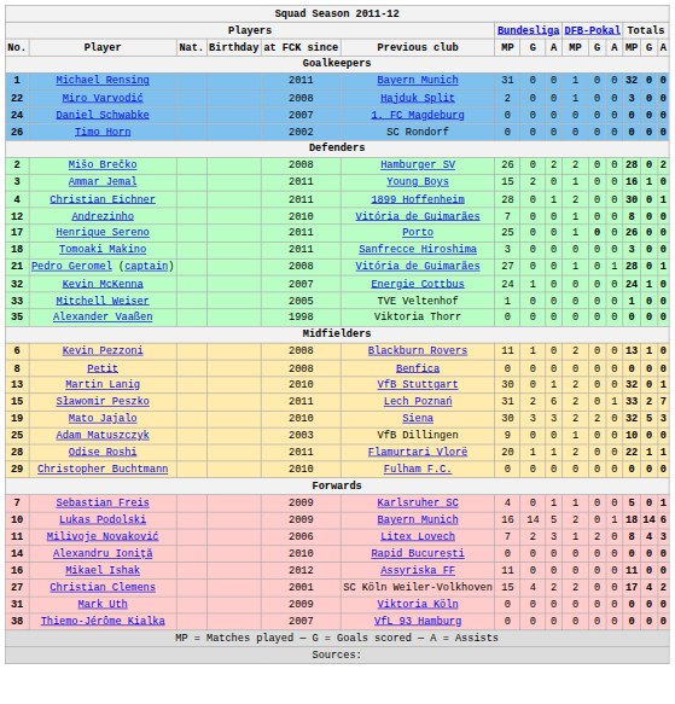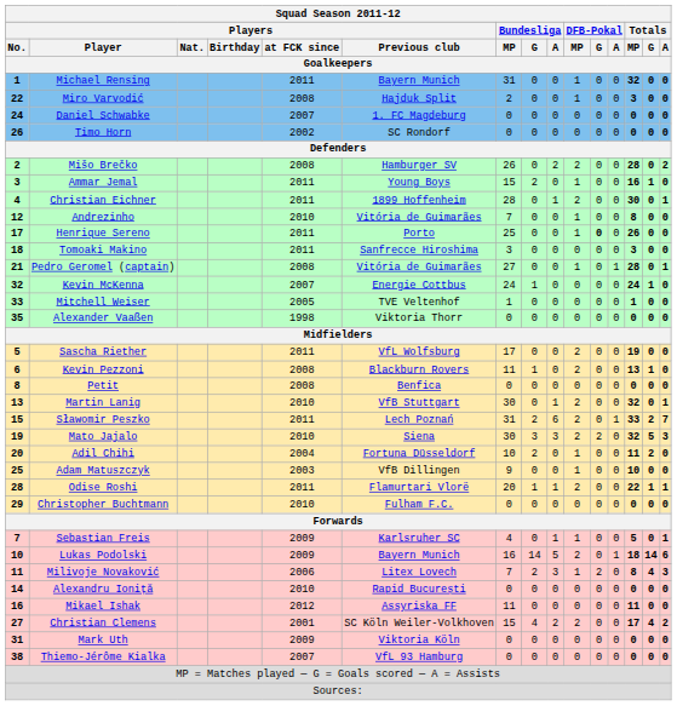+ row: 5 | Sascha Riether | 2011 | VfL Wolfsburg | 17 | 0 | 0 | 2 | 0 | 0 | 19 | 0 | 0
+ row: 20 | Adil Chihi | 2004 | Fortuna Düsseldorf | 10 | 2 | 0 | 1 | 0 | 0 | 11 | 2 | 0
